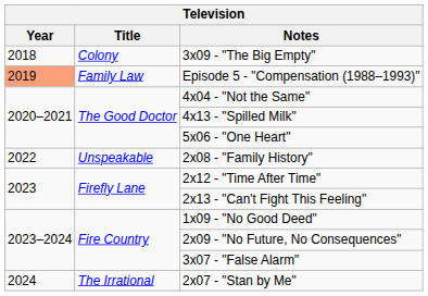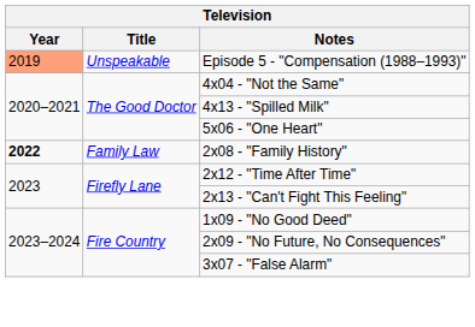- row: 2018 | Colony | 3x09 - "The Big Empty"
Episode 5 - "Compensation (1988–1993)" | Title: Family Law -> Unspeakable
2x08 - "Family History" | Year: normal -> bold
2x08 - "Family History" | Title: Unspeakable -> Family Law
- row: 2024 | The Irrational | 2x07 - "Stan by Me"
